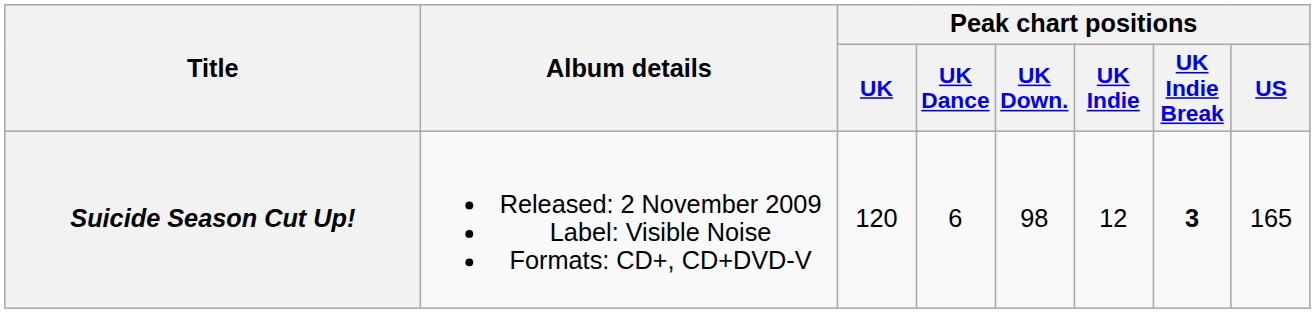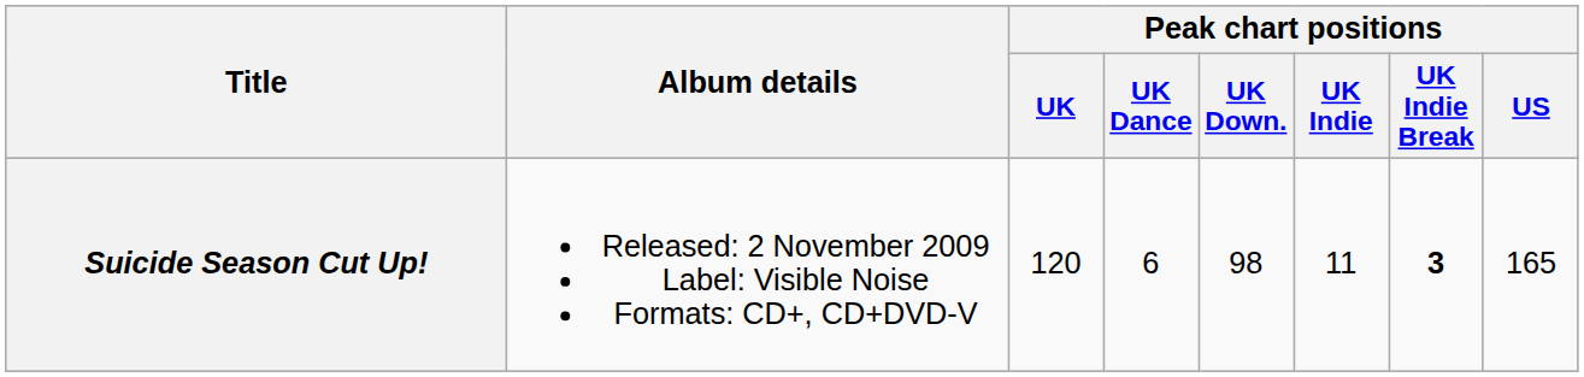Suicide Season Cut Up! | Peak chart positions / UK Indie: 12 -> 11
